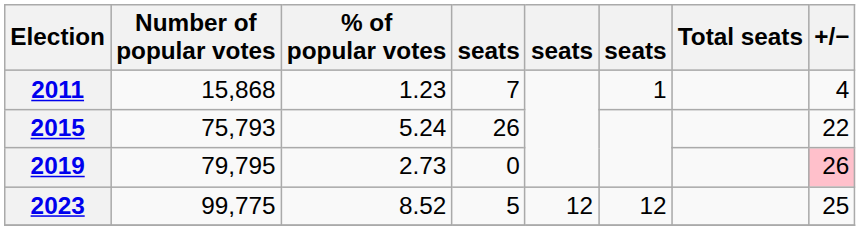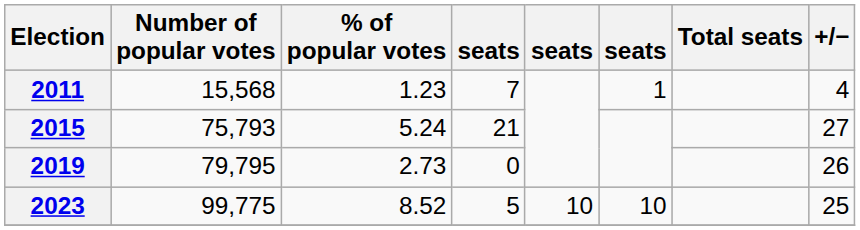2011 | Number of popular votes: 15,868 -> 15,568
2015 | column 4: 26 -> 21
2015 | +/−: 22 -> 27
2019 | +/−: pink background -> no background
2023 | column 5: 12 -> 10
2023 | column 6: 12 -> 10
